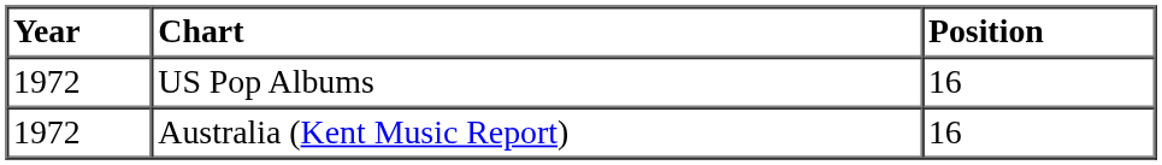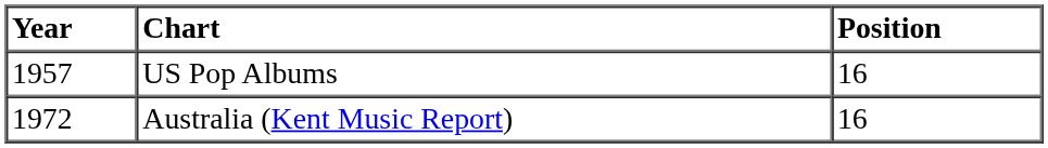US Pop Albums | Year: 1972 -> 1957
